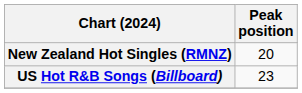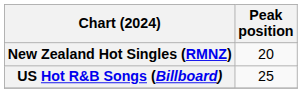US Hot R&B Songs (Billboard) | Peak position: 23 -> 25
